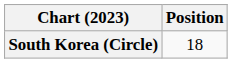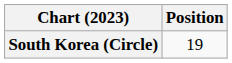South Korea (Circle) | Position: 18 -> 19
